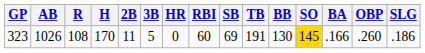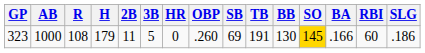columns swapped: RBI <-> OBP
323 | AB: 1026 -> 1000
323 | H: 170 -> 179
